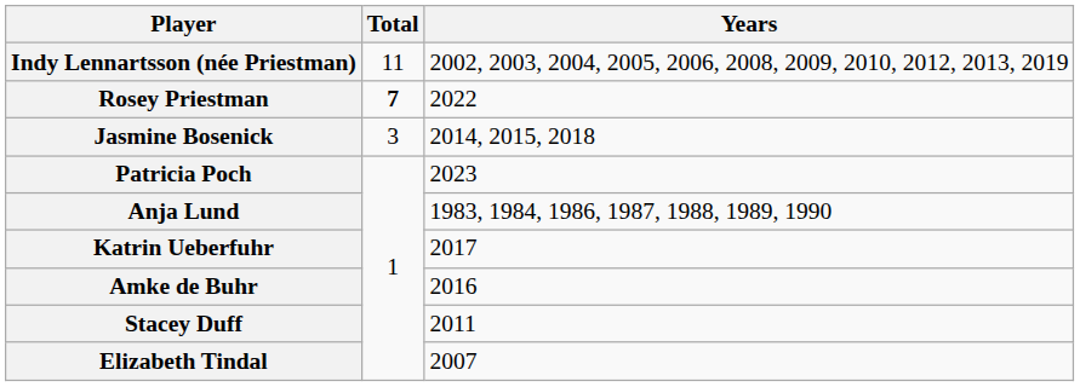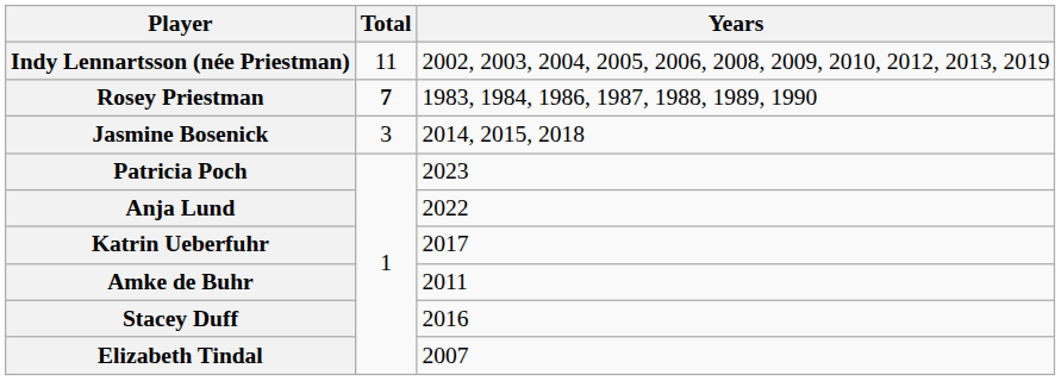Rosey Priestman | Years: 2022 -> 1983, 1984, 1986, 1987, 1988, 1989, 1990
Anja Lund | Years: 1983, 1984, 1986, 1987, 1988, 1989, 1990 -> 2022
Amke de Buhr | Years: 2016 -> 2011
Stacey Duff | Years: 2011 -> 2016
